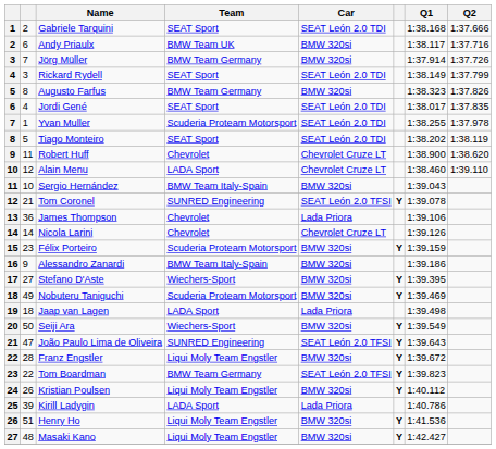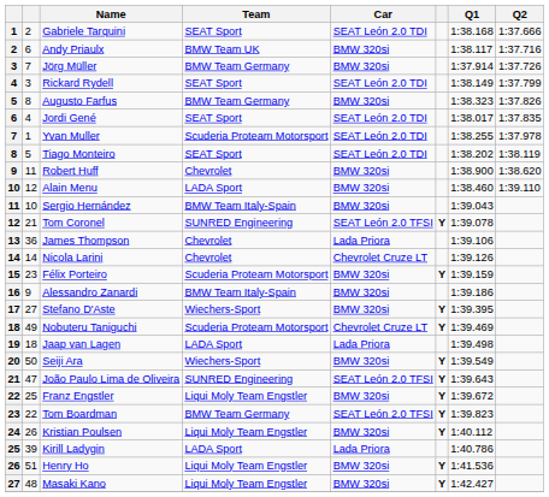Robert Huff | Car: Chevrolet Cruze LT -> BMW 320si
Alain Menu | Car: Chevrolet Cruze LT -> BMW 320si
Nobuteru Taniguchi | Car: BMW 320si -> Chevrolet Cruze LT
Franz Engstler | column 2: 28 -> 25
